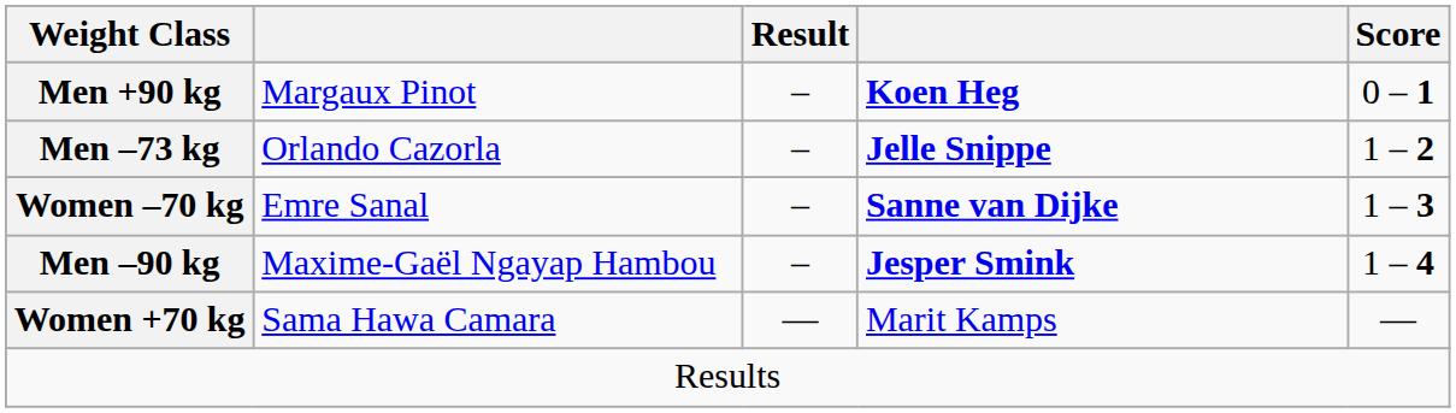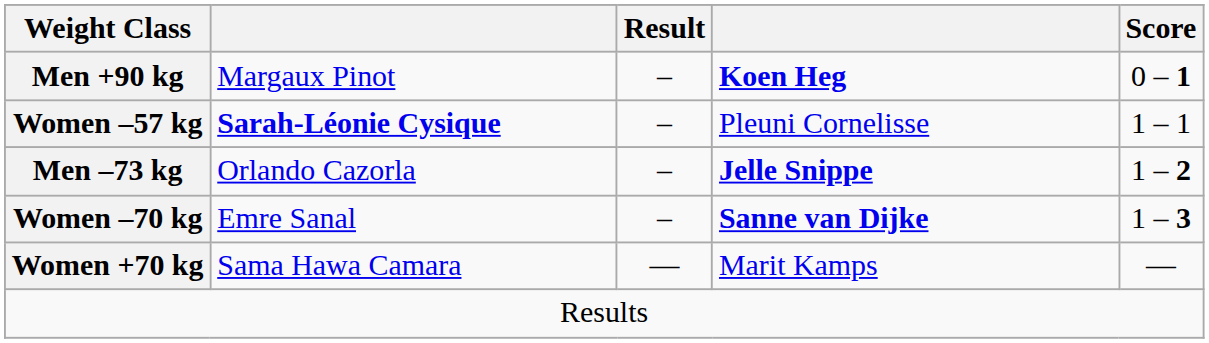+ row: Women –57 kg | Sarah-Léonie Cysique | – | Pleuni Cornelisse | 1 – 1
- row: Men –90 kg | Maxime-Gaël Ngayap Hambou | – | Jesper Smink | 1 – 4
